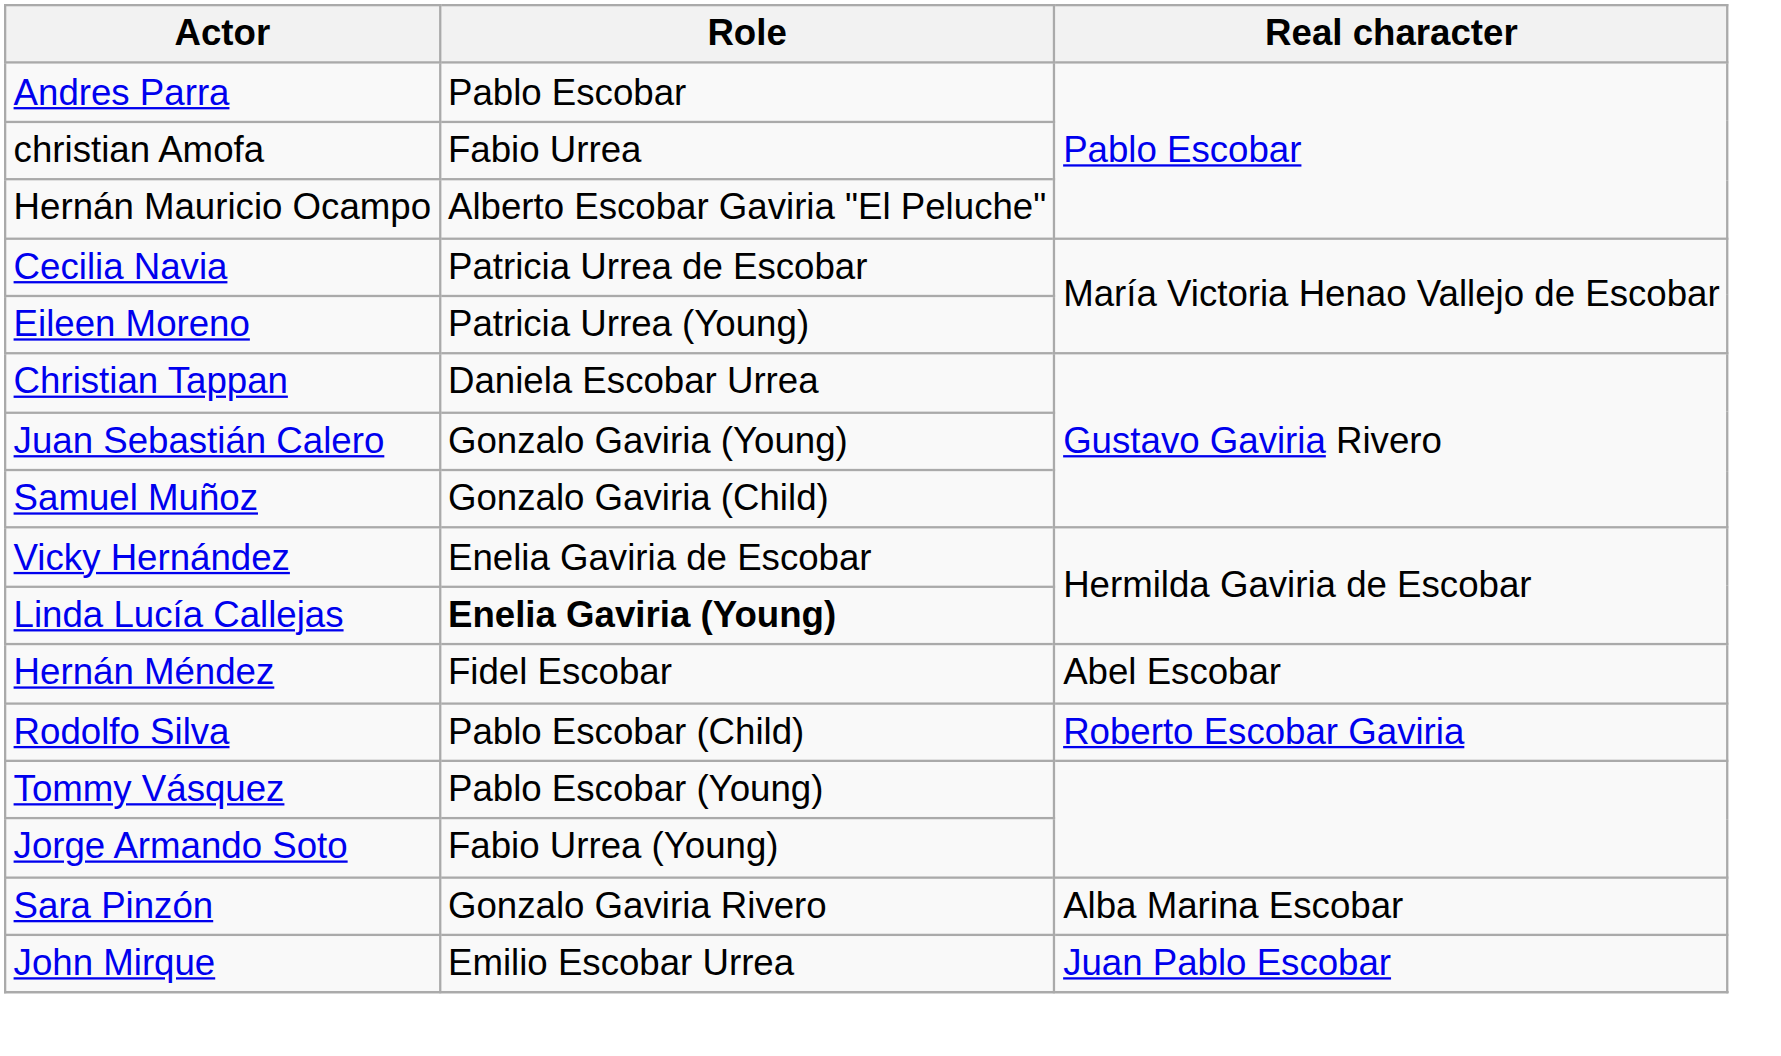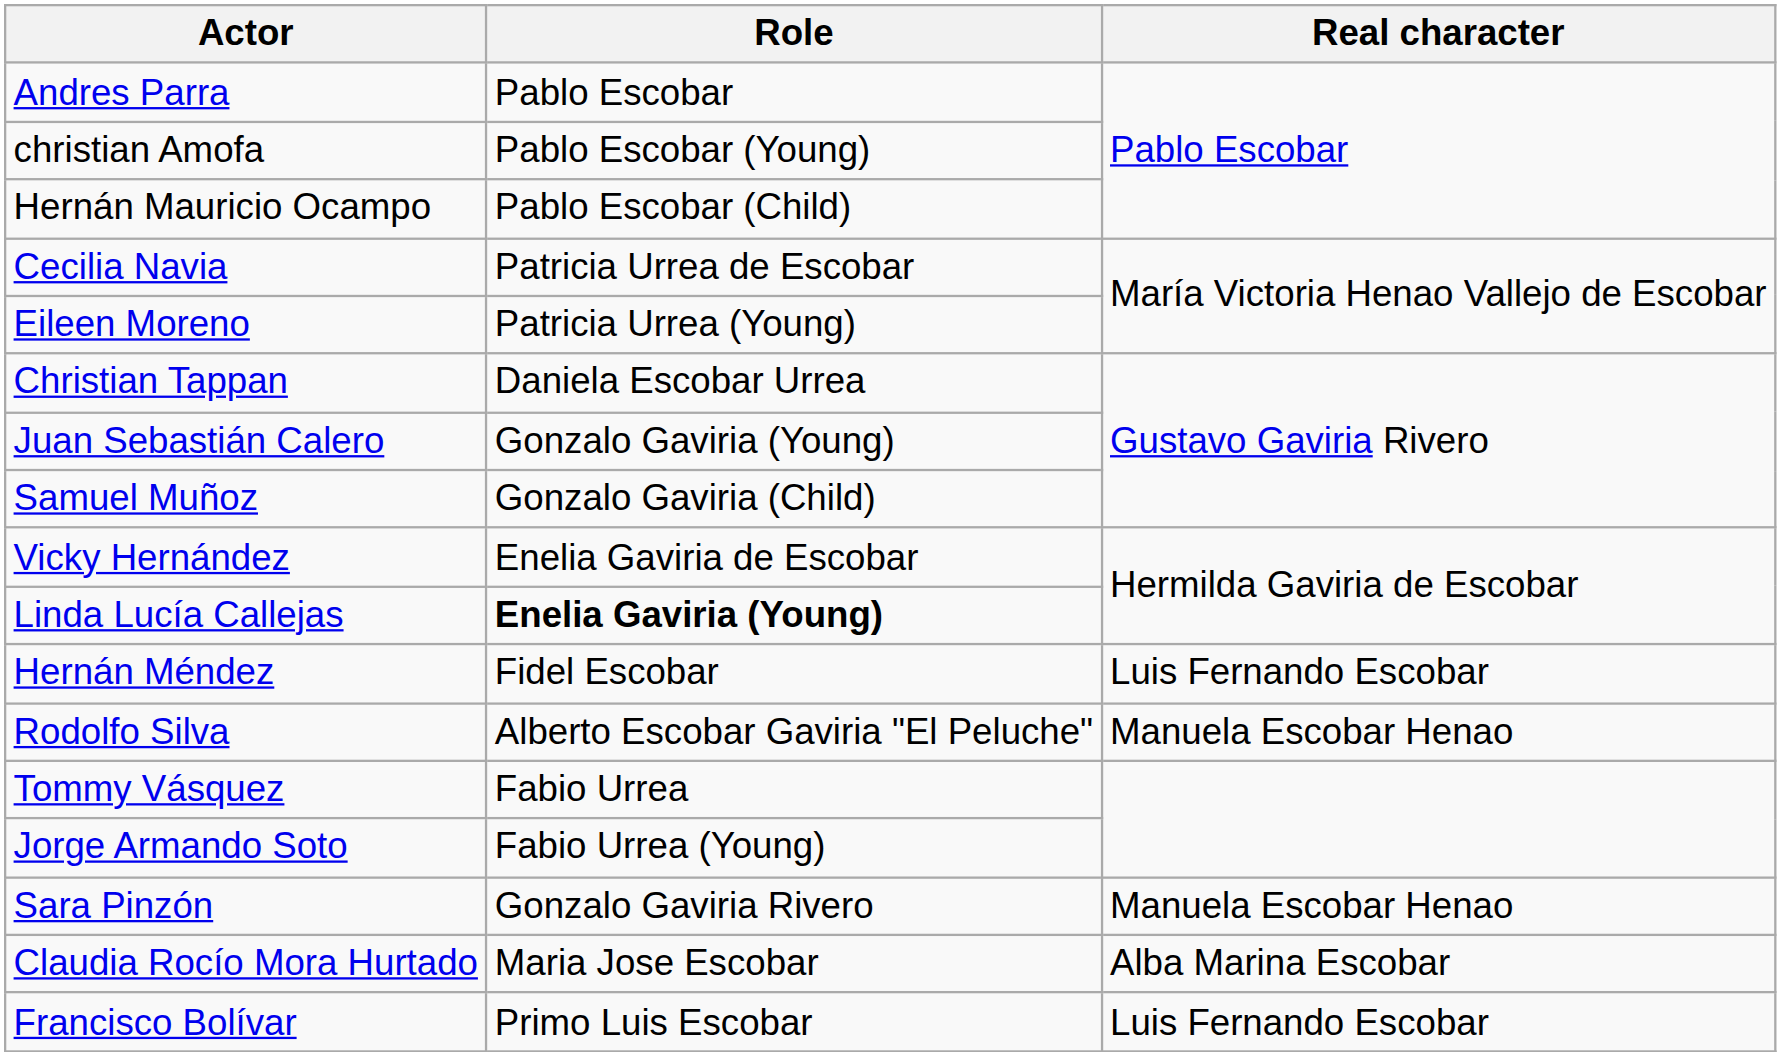christian Amofa | Role: Fabio Urrea -> Pablo Escobar (Young)
Hernán Mauricio Ocampo | Role: Alberto Escobar Gaviria "El Peluche" -> Pablo Escobar (Child)
Hernán Méndez | Real character: Abel Escobar -> Luis Fernando Escobar
Rodolfo Silva | Role: Pablo Escobar (Child) -> Alberto Escobar Gaviria "El Peluche"
Rodolfo Silva | Real character: Roberto Escobar Gaviria -> Manuela Escobar Henao
Tommy Vásquez | Role: Pablo Escobar (Young) -> Fabio Urrea
Sara Pinzón | Real character: Alba Marina Escobar -> Manuela Escobar Henao
- row: John Mirque | Emilio Escobar Urrea | Juan Pablo Escobar
+ row: Claudia Rocío Mora Hurtado | Maria Jose Escobar | Alba Marina Escobar
+ row: Francisco Bolívar | Primo Luis Escobar | Luis Fernando Escobar
